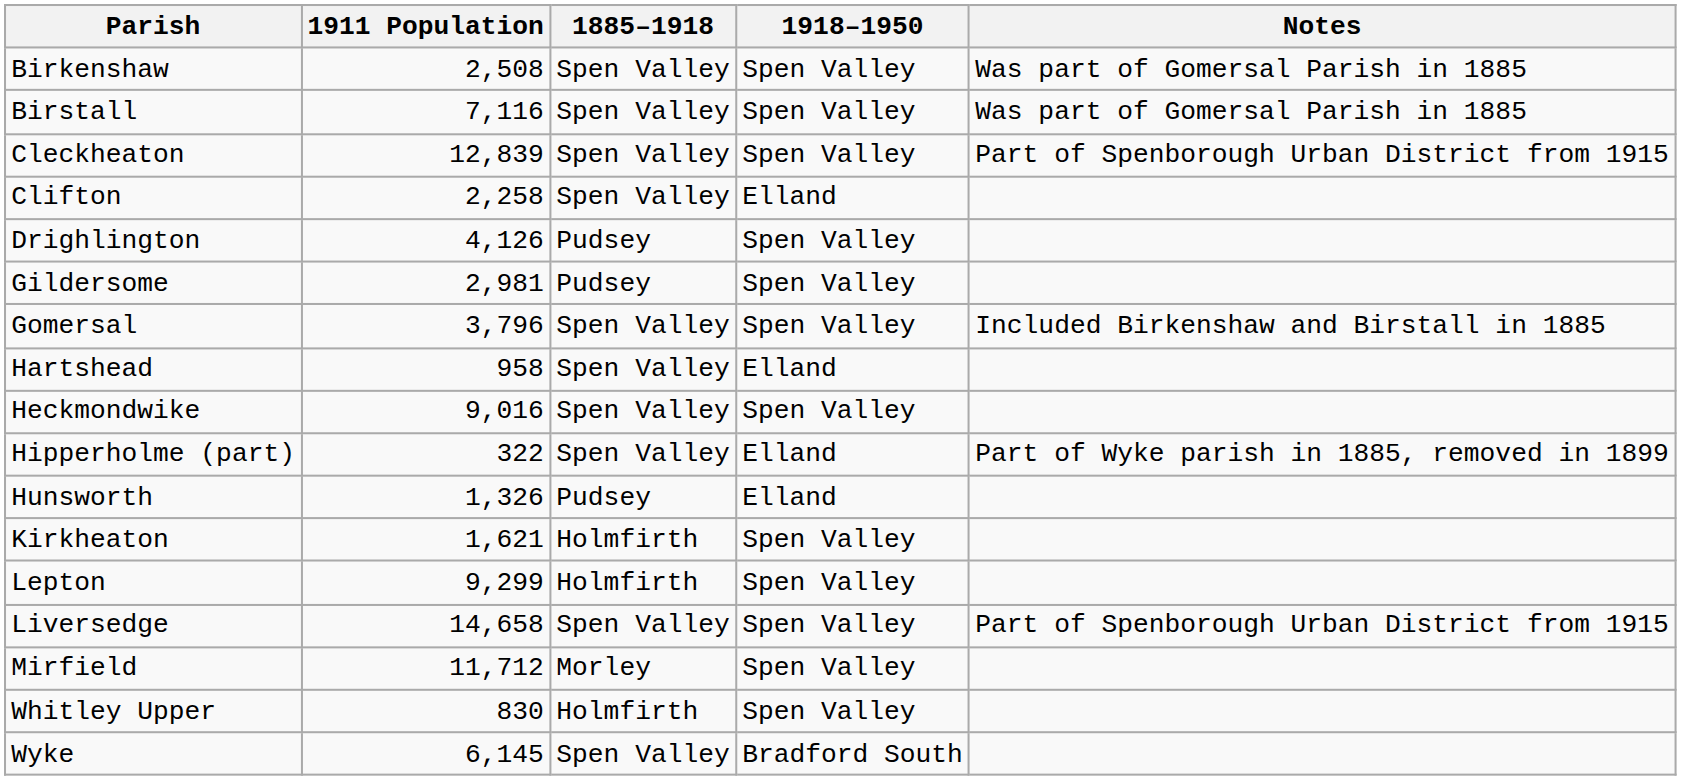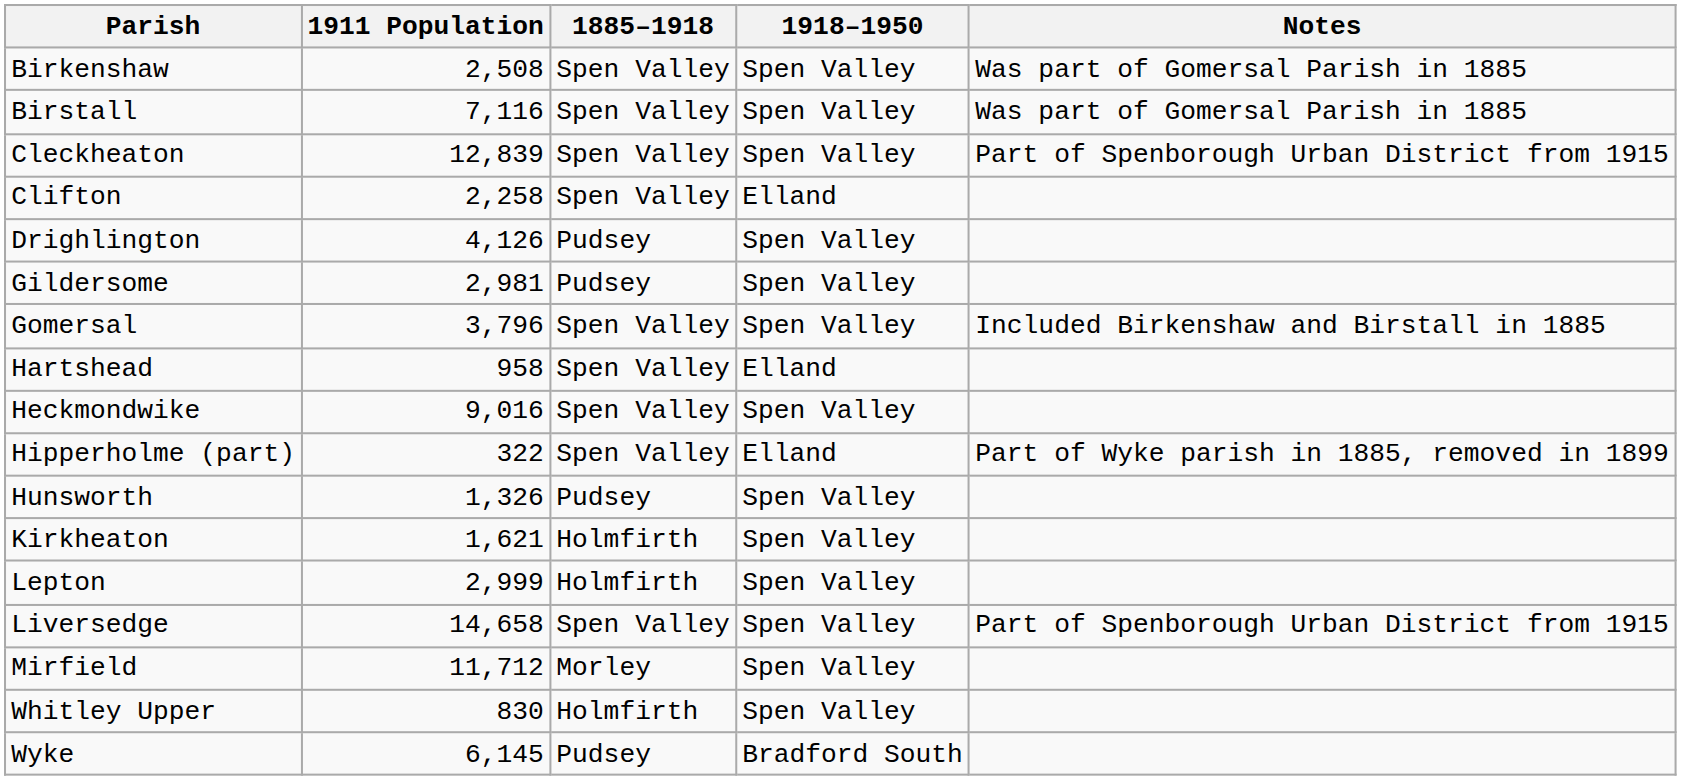Hunsworth | 1918–1950: Elland -> Spen Valley
Lepton | 1911 Population: 9,299 -> 2,999
Wyke | 1885–1918: Spen Valley -> Pudsey
